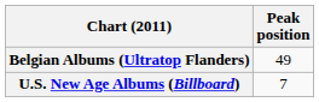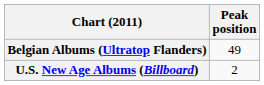U.S. New Age Albums (Billboard) | Peak position: 7 -> 2
